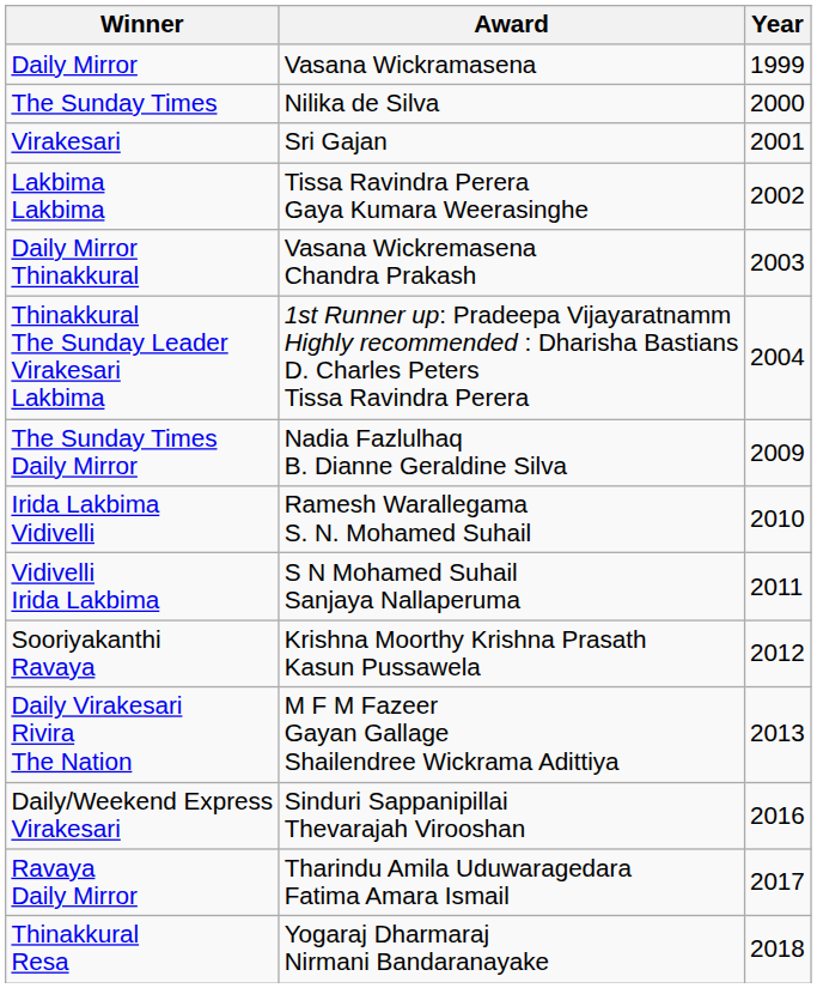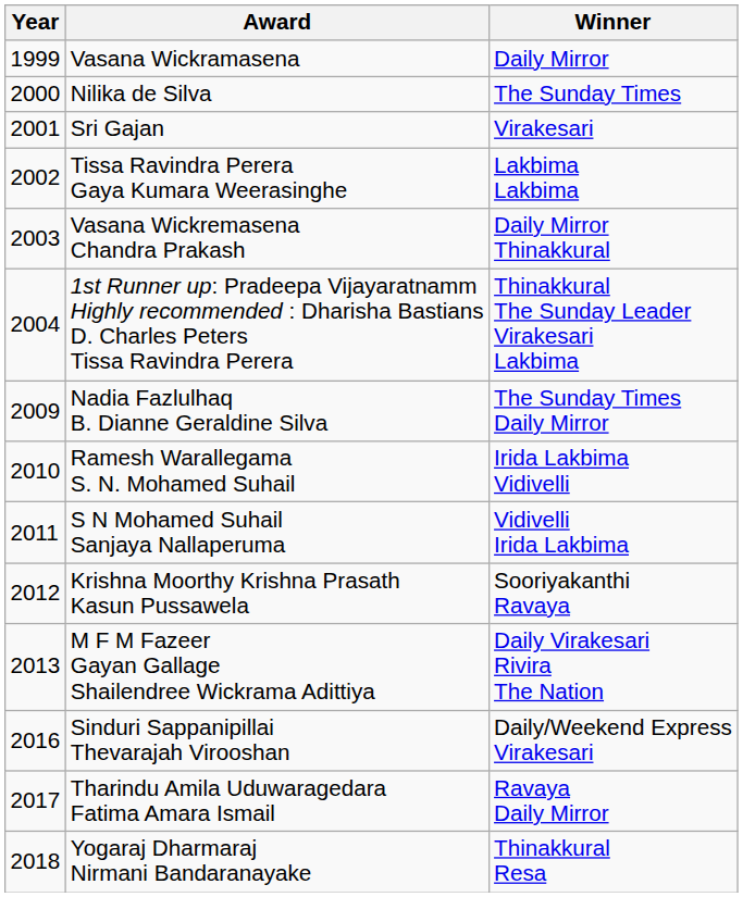columns swapped: Year <-> Winner
